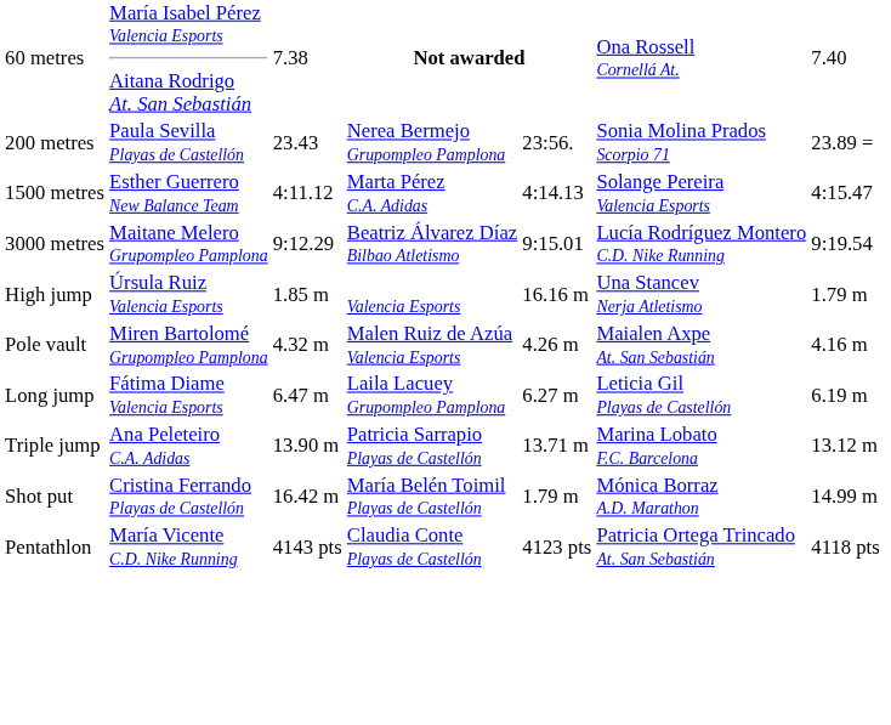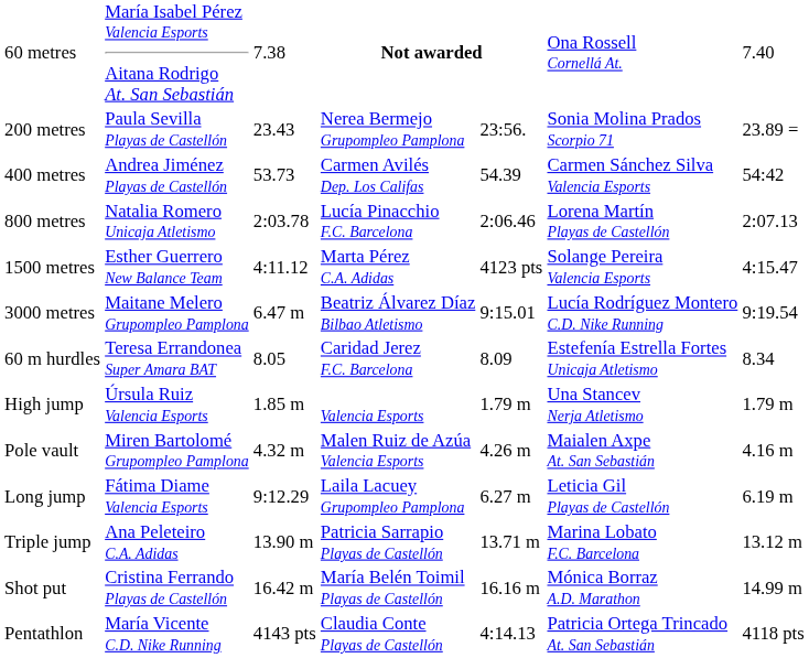+ row: 400 metres | Andrea Jiménez Playas de Castellón | 53.73 | Carmen Avilés Dep. Los Califas | 54.39 | Carmen Sánchez Silva Valencia Esports | 54:42
+ row: 800 metres | Natalia Romero Unicaja Atletismo | 2:03.78 | Lucía Pinacchio F.C. Barcelona | 2:06.46 | Lorena Martín Playas de Castellón | 2:07.13
1500 metres | column 5: 4:14.13 -> 4123 pts
3000 metres | column 3: 9:12.29 -> 6.47 m
+ row: 60 m hurdles | Teresa Errandonea Super Amara BAT | 8.05 | Caridad Jerez F.C. Barcelona | 8.09 | Estefenía Estrella Fortes Unicaja Atletismo | 8.34
High jump | column 5: 16.16 m -> 1.79 m
Long jump | column 3: 6.47 m -> 9:12.29
Shot put | column 5: 1.79 m -> 16.16 m
Pentathlon | column 5: 4123 pts -> 4:14.13
